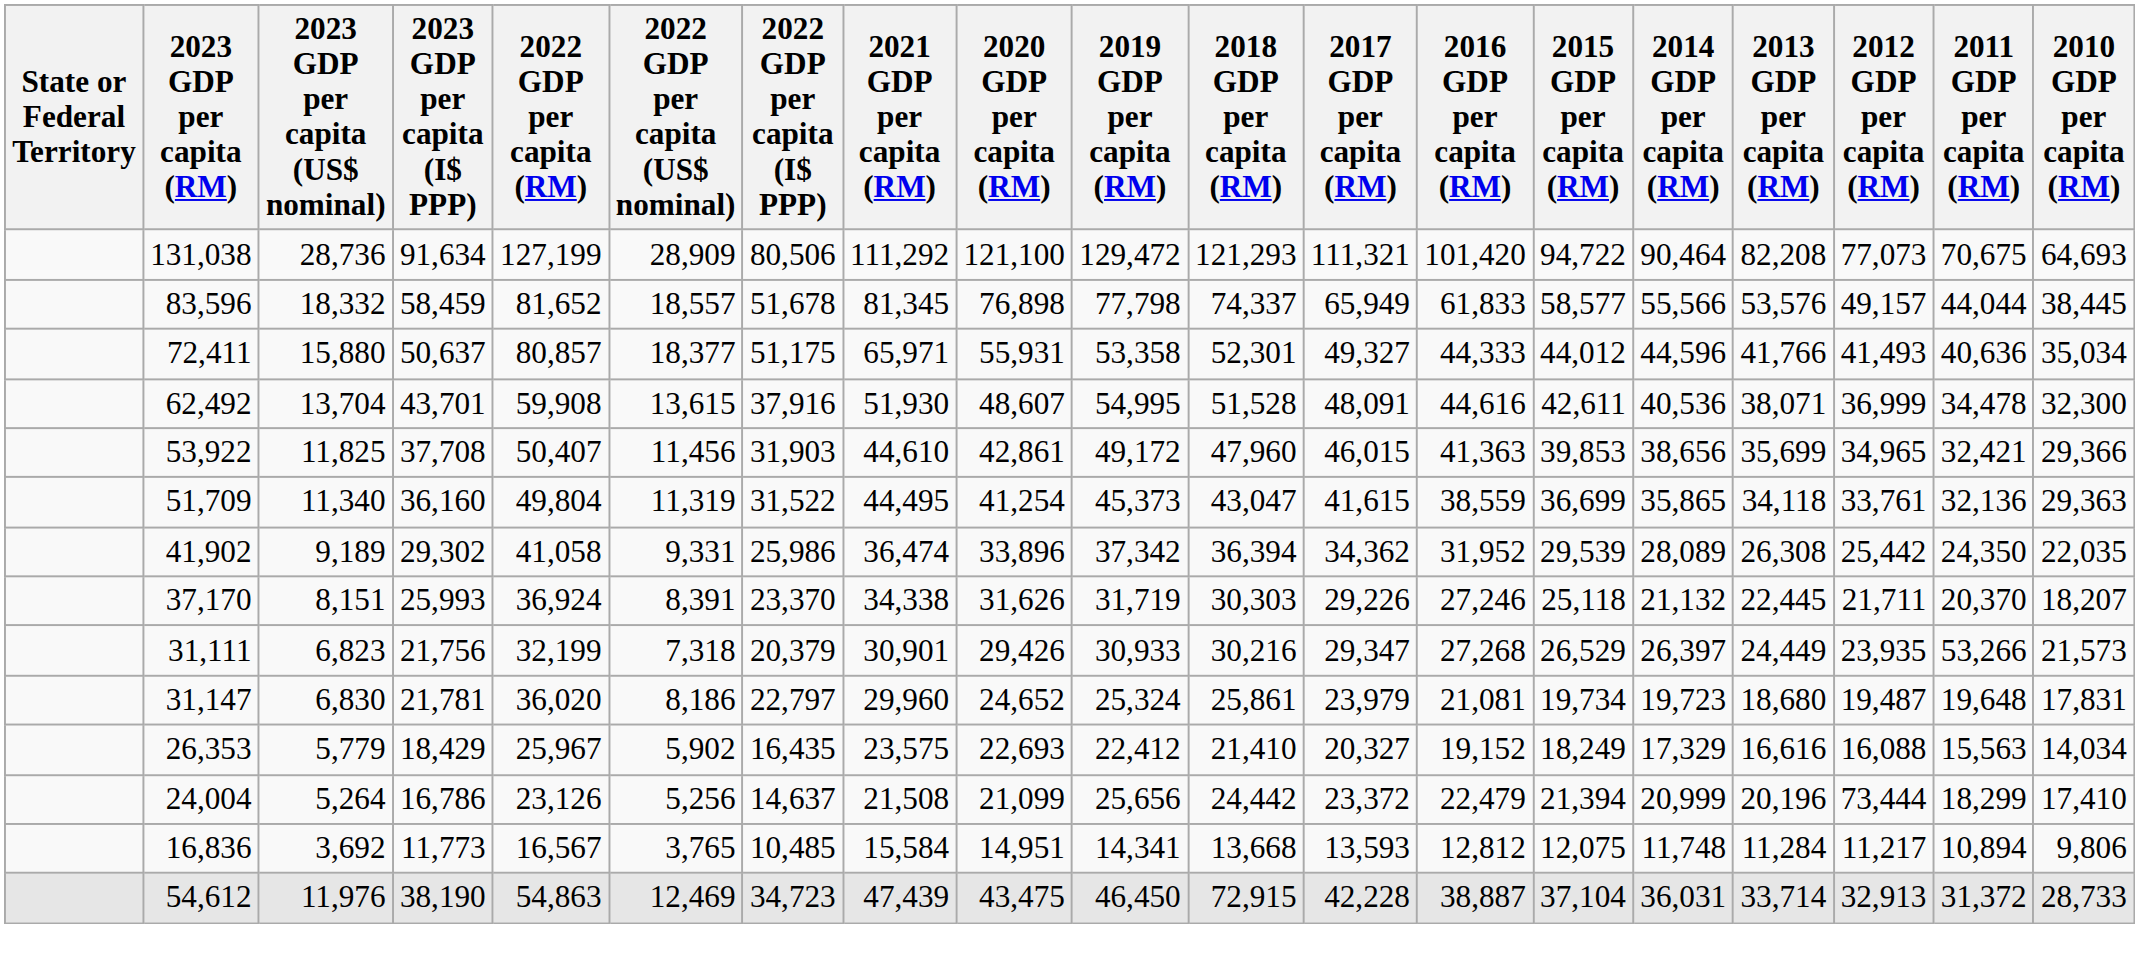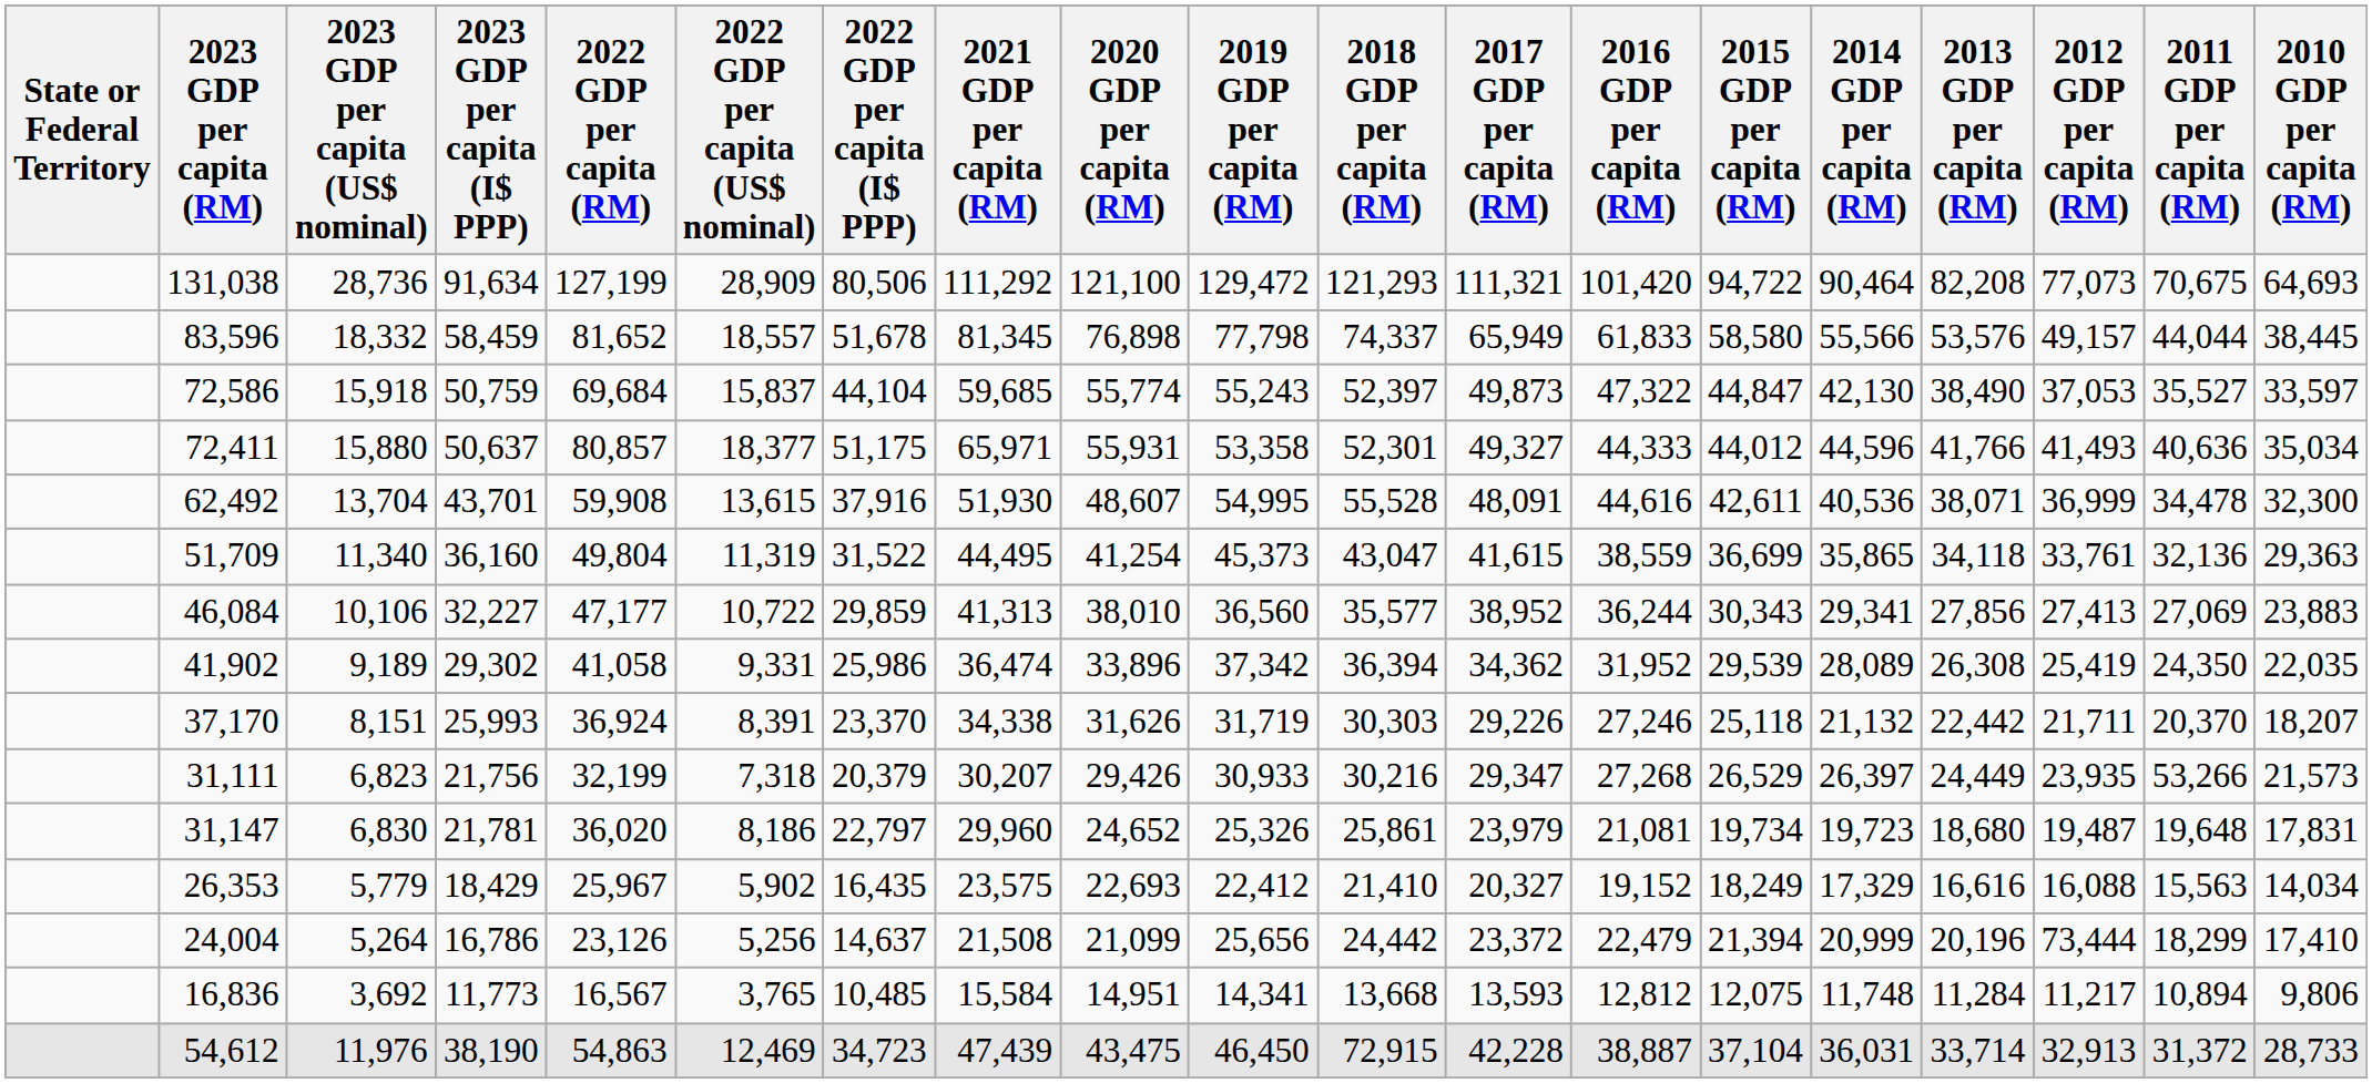83,596 | 2015 GDP per capita (RM): 58,577 -> 58,580
+ row: 72,586 | 15,918 | 50,759 | 69,684 | 15,837 | 44,104 | 59,685 | 55,774 | 55,243 | 52,397 | 49,873 | 47,322 | 44,847 | 42,130 | 38,490 | 37,053 | 35,527 | 33,597
62,492 | 2018 GDP per capita (RM): 51,528 -> 55,528
- row: 53,922 | 11,825 | 37,708 | 50,407 | 11,456 | 31,903 | 44,610 | 42,861 | 49,172 | 47,960 | 46,015 | 41,363 | 39,853 | 38,656 | 35,699 | 34,965 | 32,421 | 29,366
+ row: 46,084 | 10,106 | 32,227 | 47,177 | 10,722 | 29,859 | 41,313 | 38,010 | 36,560 | 35,577 | 38,952 | 36,244 | 30,343 | 29,341 | 27,856 | 27,413 | 27,069 | 23,883
41,902 | 2012 GDP per capita (RM): 25,442 -> 25,419
37,170 | 2013 GDP per capita (RM): 22,445 -> 22,442
31,111 | 2021 GDP per capita (RM): 30,901 -> 30,207
31,147 | 2019 GDP per capita (RM): 25,324 -> 25,326
